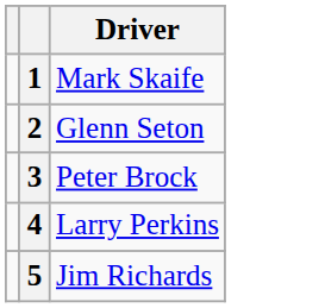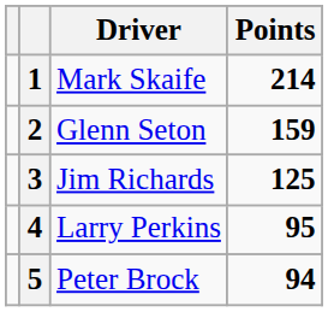+ column: Points | 214 | 159 | 125 | 95 | 94
3 | Driver: Peter Brock -> Jim Richards
5 | Driver: Jim Richards -> Peter Brock
